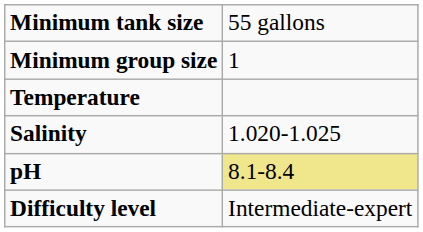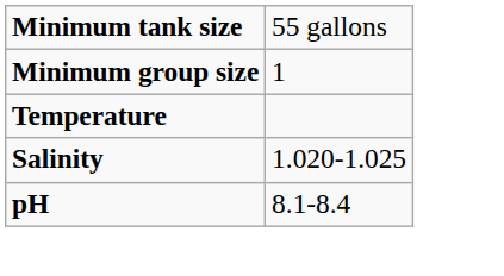pH | column 2: khaki background -> no background
- row: Difficulty level | Intermediate-expert
